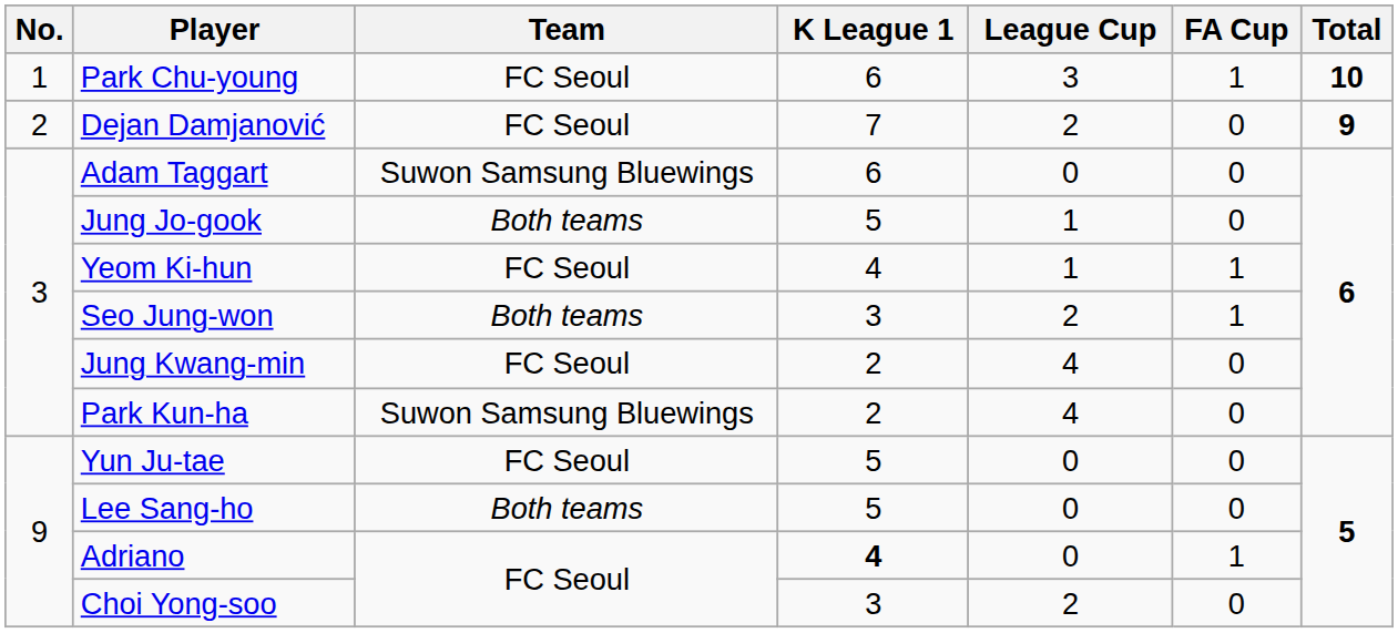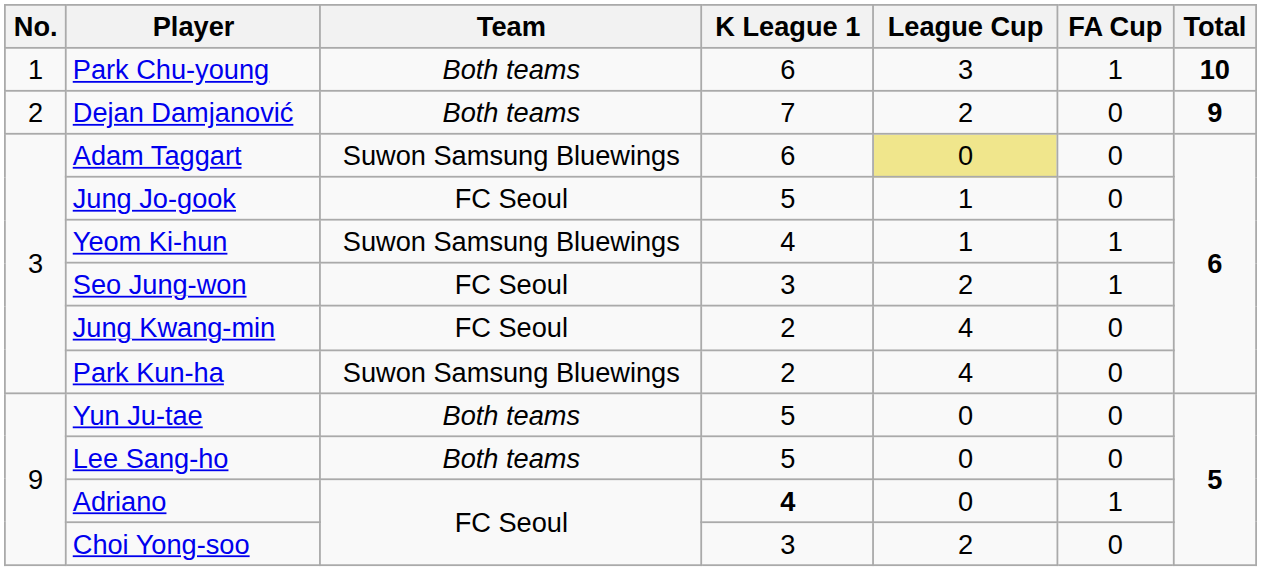Park Chu-young | Team: FC Seoul -> Both teams
Dejan Damjanović | Team: FC Seoul -> Both teams
Adam Taggart | League Cup: no background -> khaki background
Jung Jo-gook | Team: Both teams -> FC Seoul
Yeom Ki-hun | Team: FC Seoul -> Suwon Samsung Bluewings
Seo Jung-won | Team: Both teams -> FC Seoul
Yun Ju-tae | Team: FC Seoul -> Both teams
